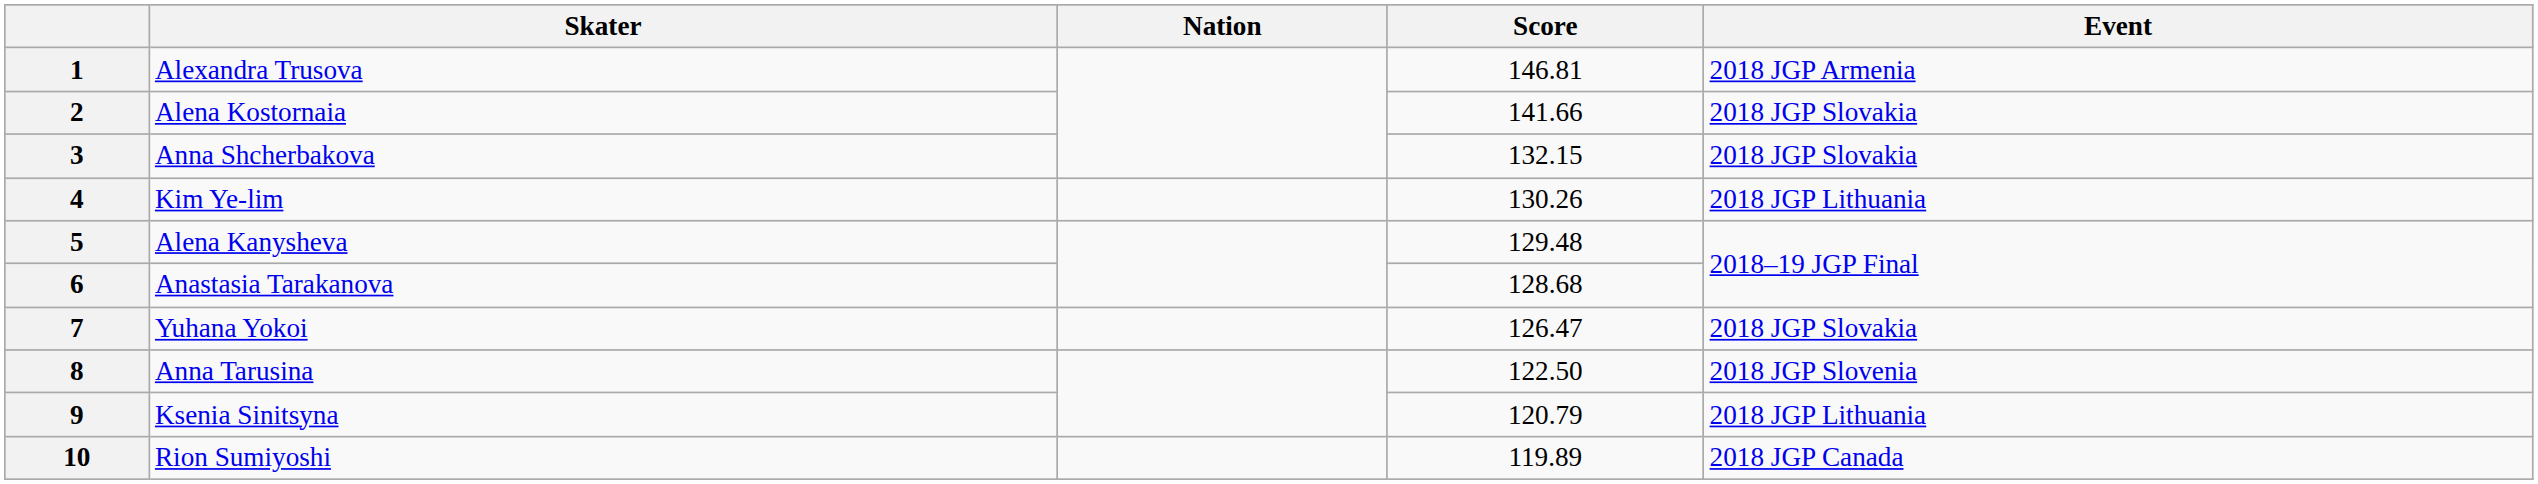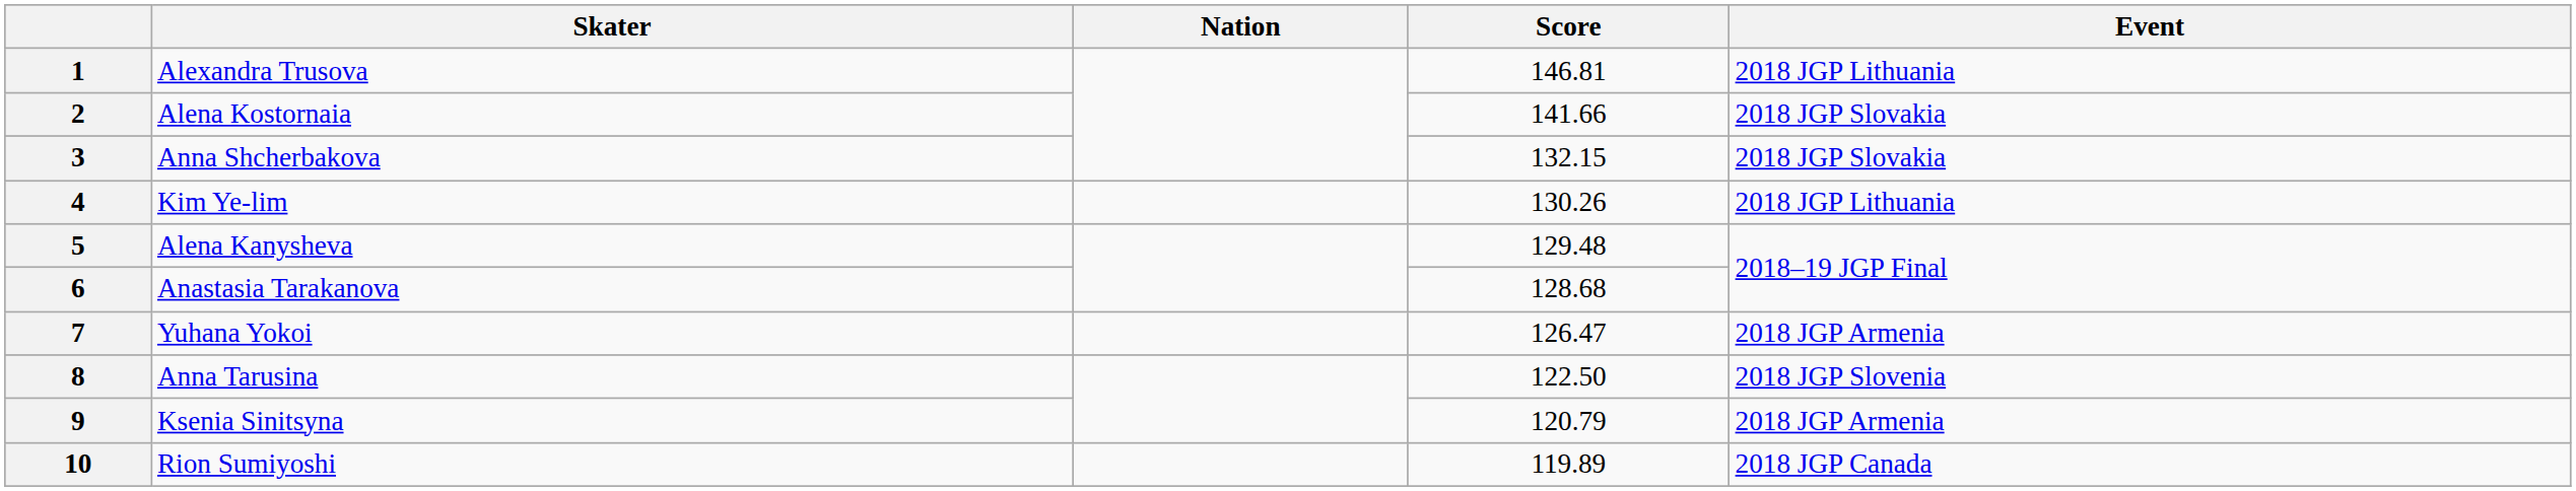1 | Event: 2018 JGP Armenia -> 2018 JGP Lithuania
7 | Event: 2018 JGP Slovakia -> 2018 JGP Armenia
9 | Event: 2018 JGP Lithuania -> 2018 JGP Armenia
